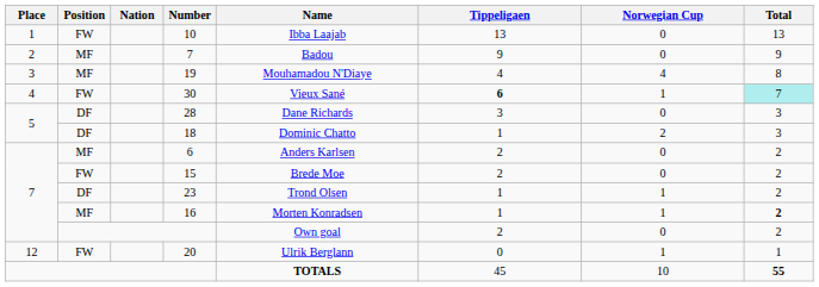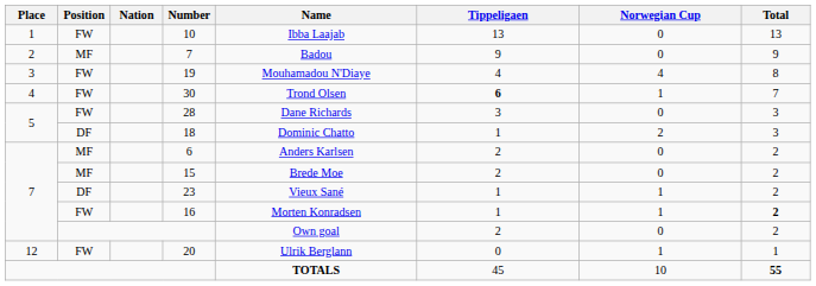19 | Position: MF -> FW
30 | Name: Vieux Sané -> Trond Olsen
30 | Total: paleturquoise background -> no background
28 | Position: DF -> FW
15 | Position: FW -> MF
23 | Name: Trond Olsen -> Vieux Sané
16 | Position: MF -> FW
